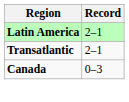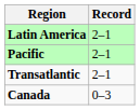+ row: Pacific | 2–1
